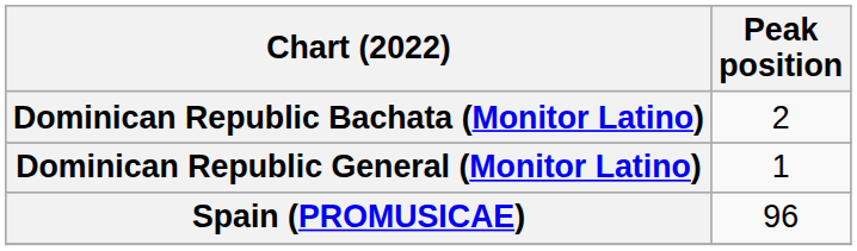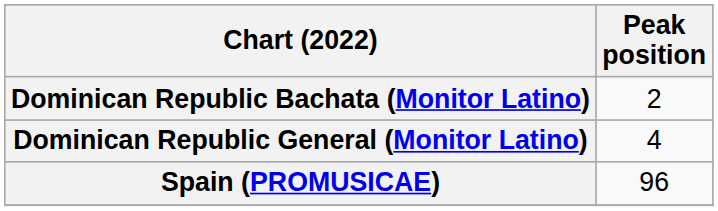Dominican Republic General (Monitor Latino) | Peak position: 1 -> 4
